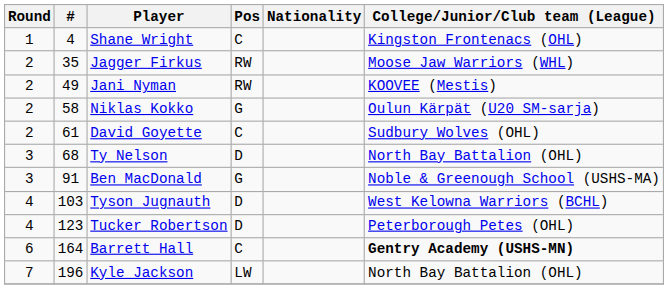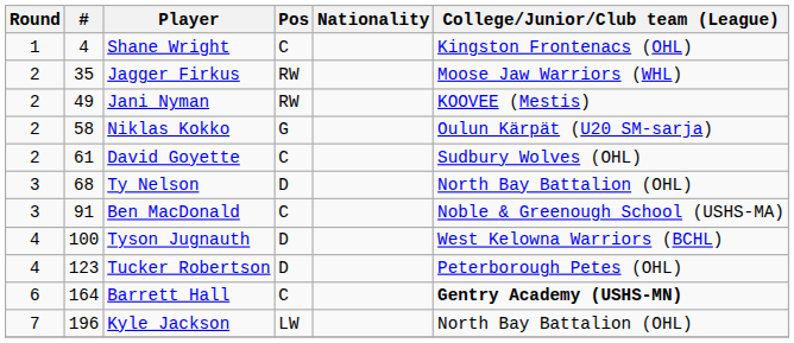Ben MacDonald | Pos: G -> C
Tyson Jugnauth | #: 103 -> 100
